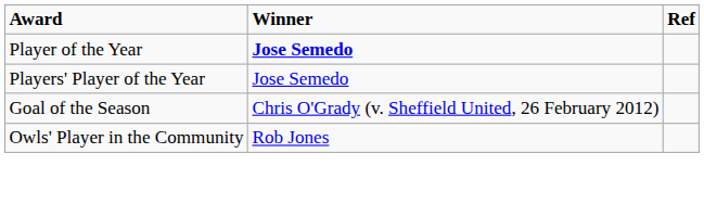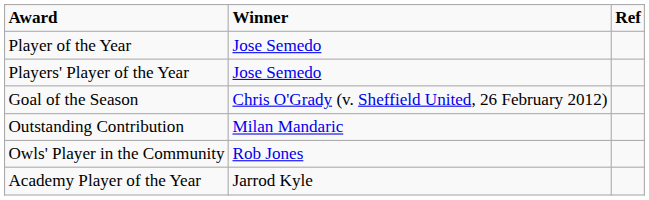Player of the Year | Winner: bold -> normal
+ row: Outstanding Contribution | Milan Mandaric
+ row: Academy Player of the Year | Jarrod Kyle
